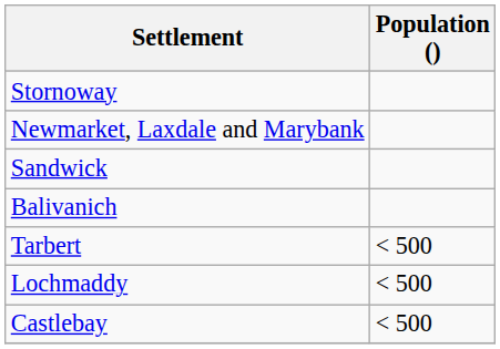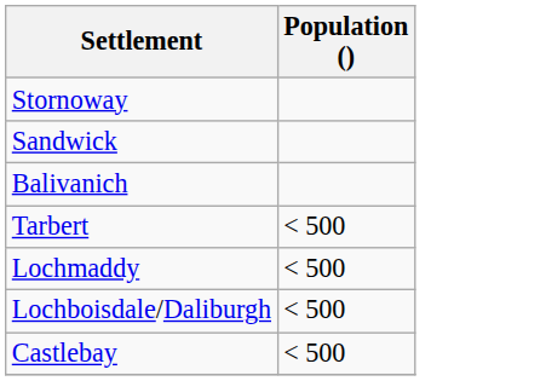- row: Newmarket, Laxdale and Marybank
+ row: Lochboisdale/Daliburgh | < 500
